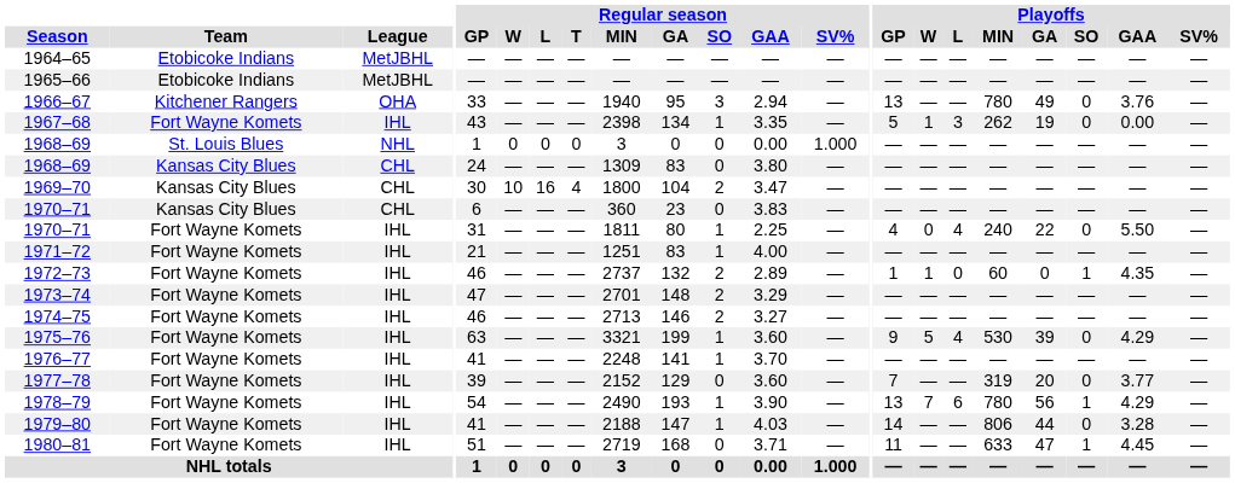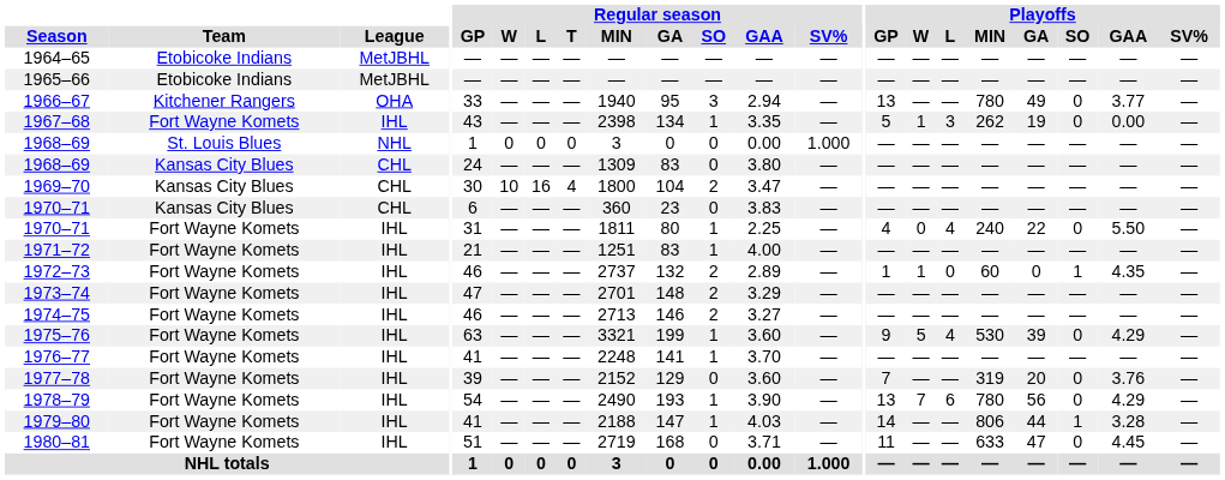1966–67 | Playoffs / GAA: 3.76 -> 3.77
1977–78 | Playoffs / GAA: 3.77 -> 3.76
1978–79 | Playoffs / SO: 1 -> 0
1979–80 | Playoffs / SO: 0 -> 1
1980–81 | Playoffs / SO: 1 -> 0
